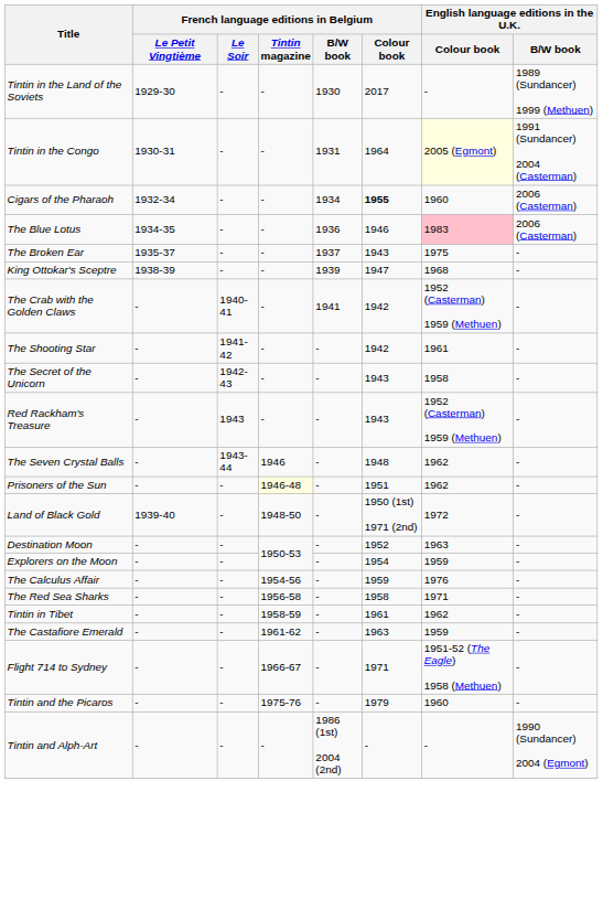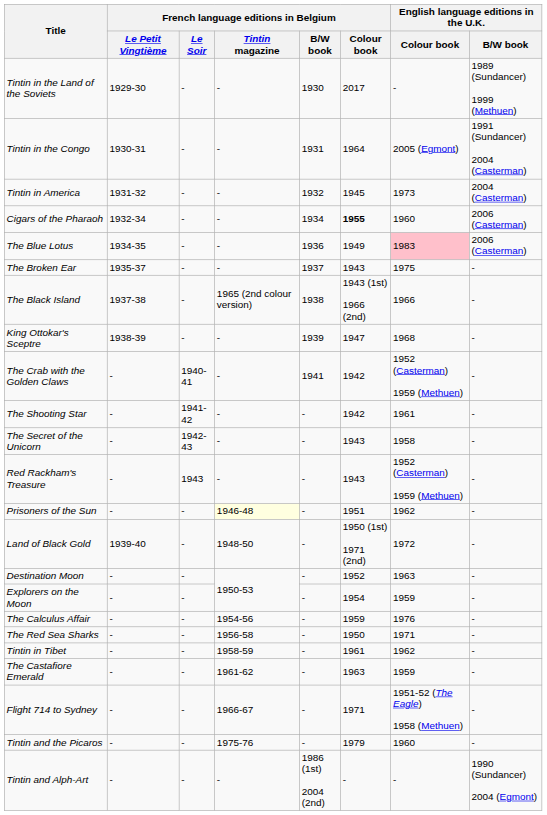Tintin in the Congo | English language editions in the U.K. / Colour book: lightyellow background -> no background
+ row: Tintin in America | 1931-32 | - | - | 1932 | 1945 | 1973 | 2004 (Casterman)
The Blue Lotus | French language editions in Belgium / Colour book: 1946 -> 1949
+ row: The Black Island | 1937-38 | - | 1965 (2nd colour version) | 1938 | 1943 (1st) 1966 (2nd) | 1966 | -
- row: The Seven Crystal Balls | - | 1943-44 | 1946 | - | 1948 | 1962 | -
The Red Sea Sharks | French language editions in Belgium / Colour book: 1958 -> 1950
